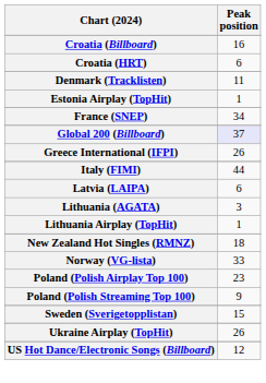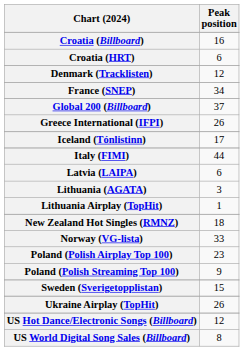Denmark (Tracklisten) | Peak position: 11 -> 12
- row: Estonia Airplay (TopHit) | 1
Global 200 (Billboard) | Peak position: lavender background -> no background
+ row: Iceland (Tónlistinn) | 17
+ row: US World Digital Song Sales (Billboard) | 8
